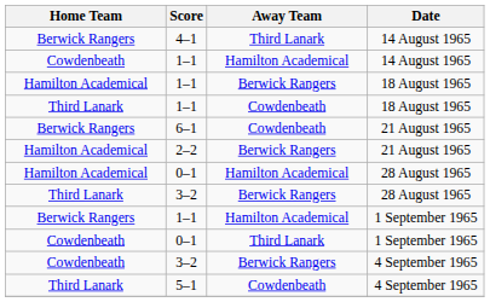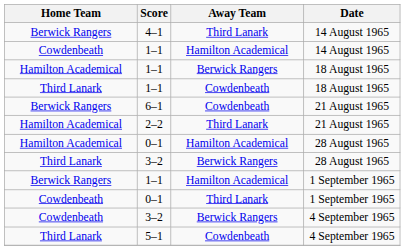2–2 | Away Team: Berwick Rangers -> Third Lanark
